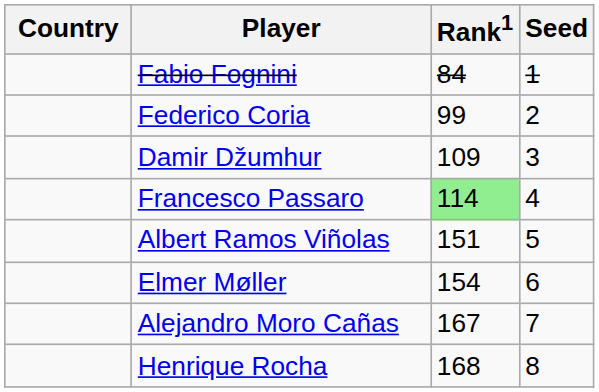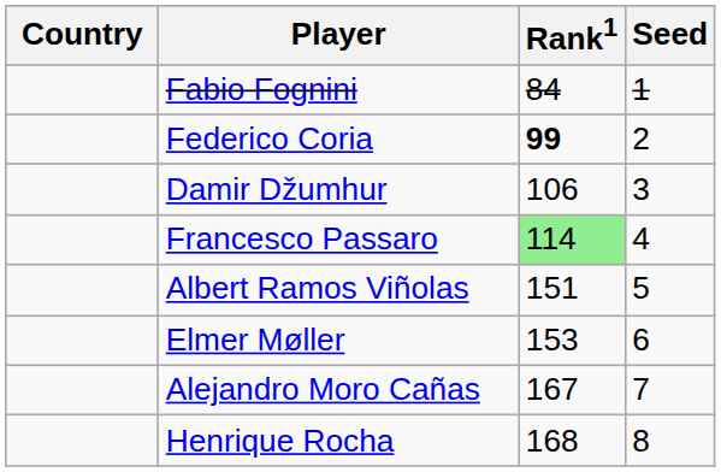Federico Coria | Rank1: normal -> bold
Damir Džumhur | Rank1: 109 -> 106
Elmer Møller | Rank1: 154 -> 153
